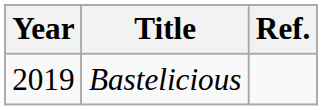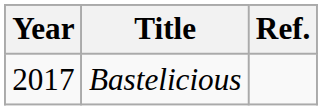Bastelicious | Year: 2019 -> 2017
